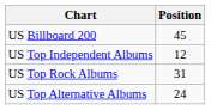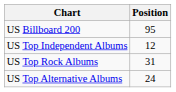US Billboard 200 | Position: 45 -> 95
